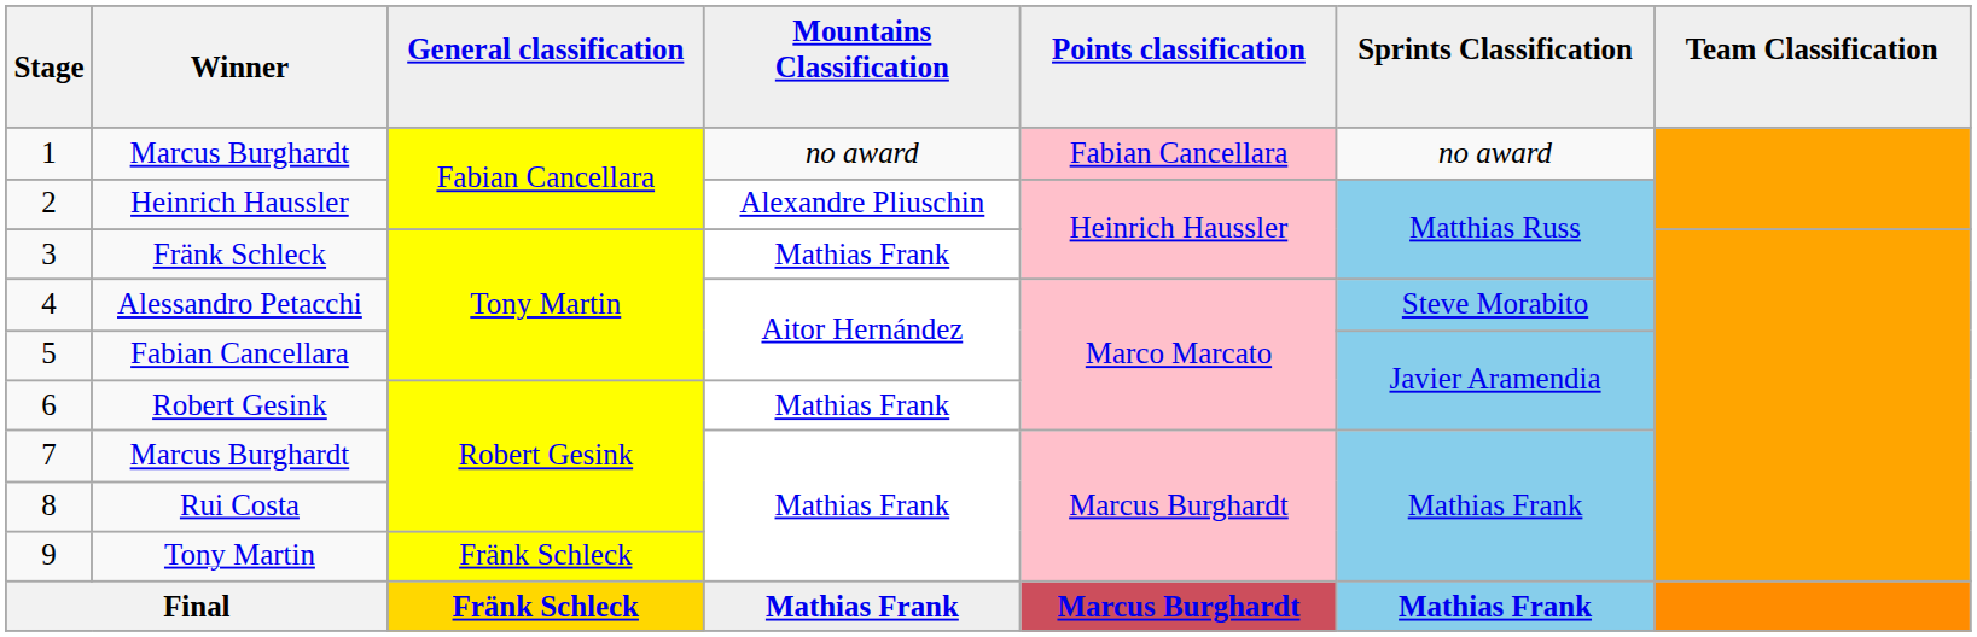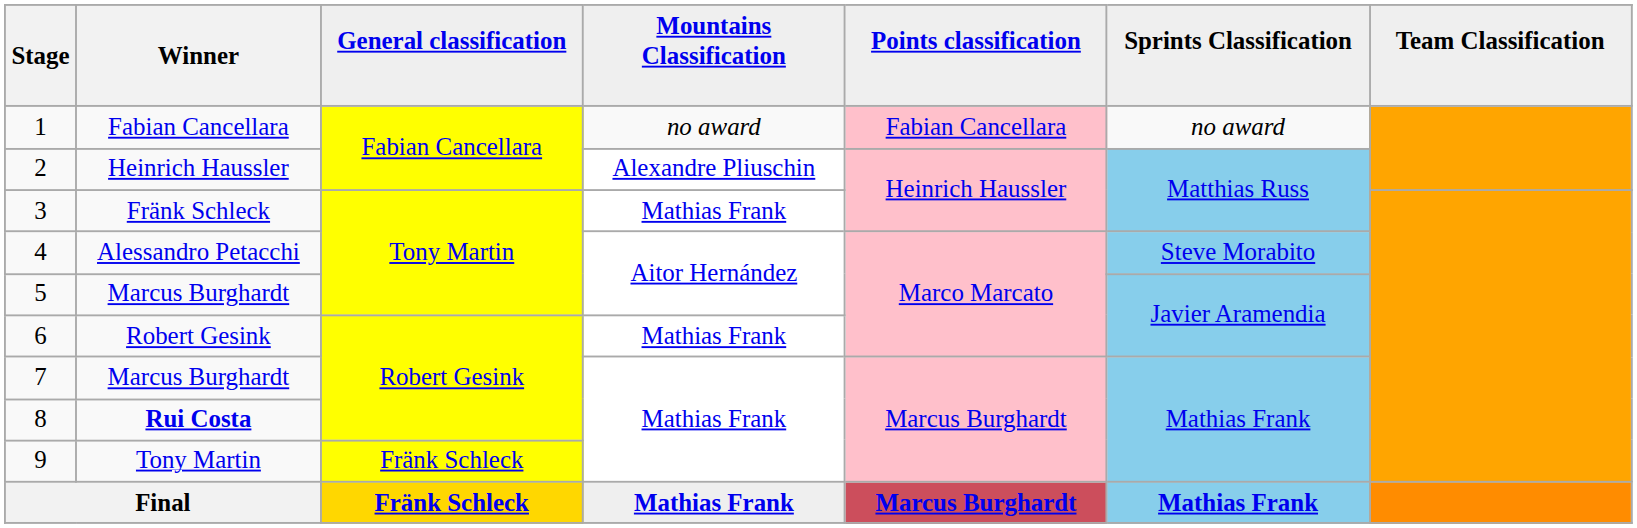1 | Winner: Marcus Burghardt -> Fabian Cancellara
5 | Winner: Fabian Cancellara -> Marcus Burghardt
8 | Winner: normal -> bold
